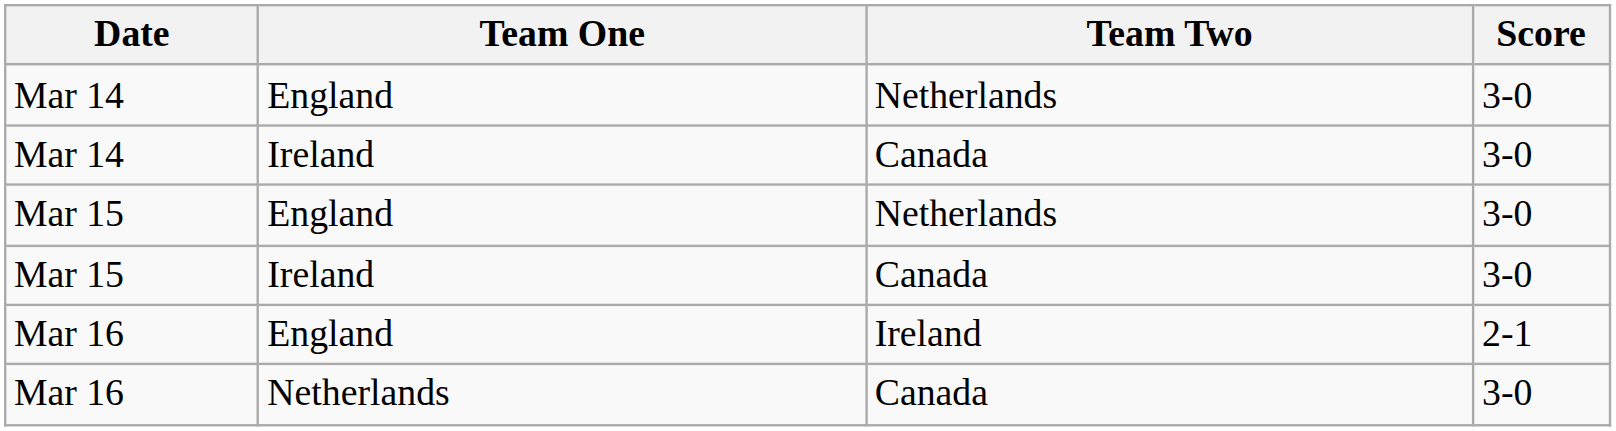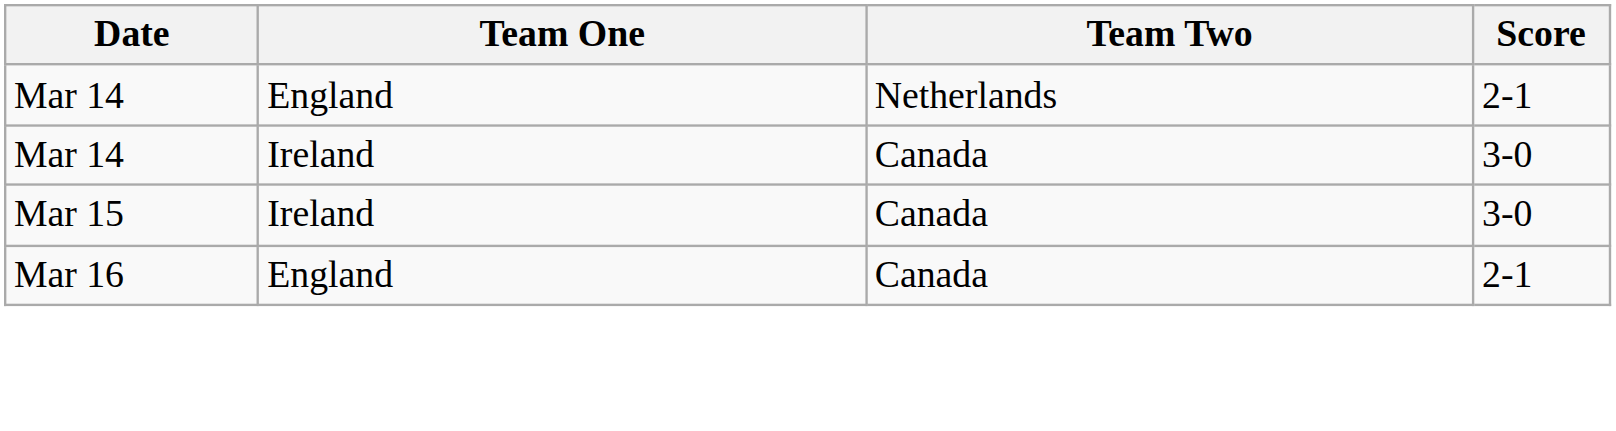Mar 14 / England | Score: 3-0 -> 2-1
- row: Mar 15 | England | Netherlands | 3-0
Mar 16 / England | Team Two: Ireland -> Canada
- row: Mar 16 | Netherlands | Canada | 3-0
